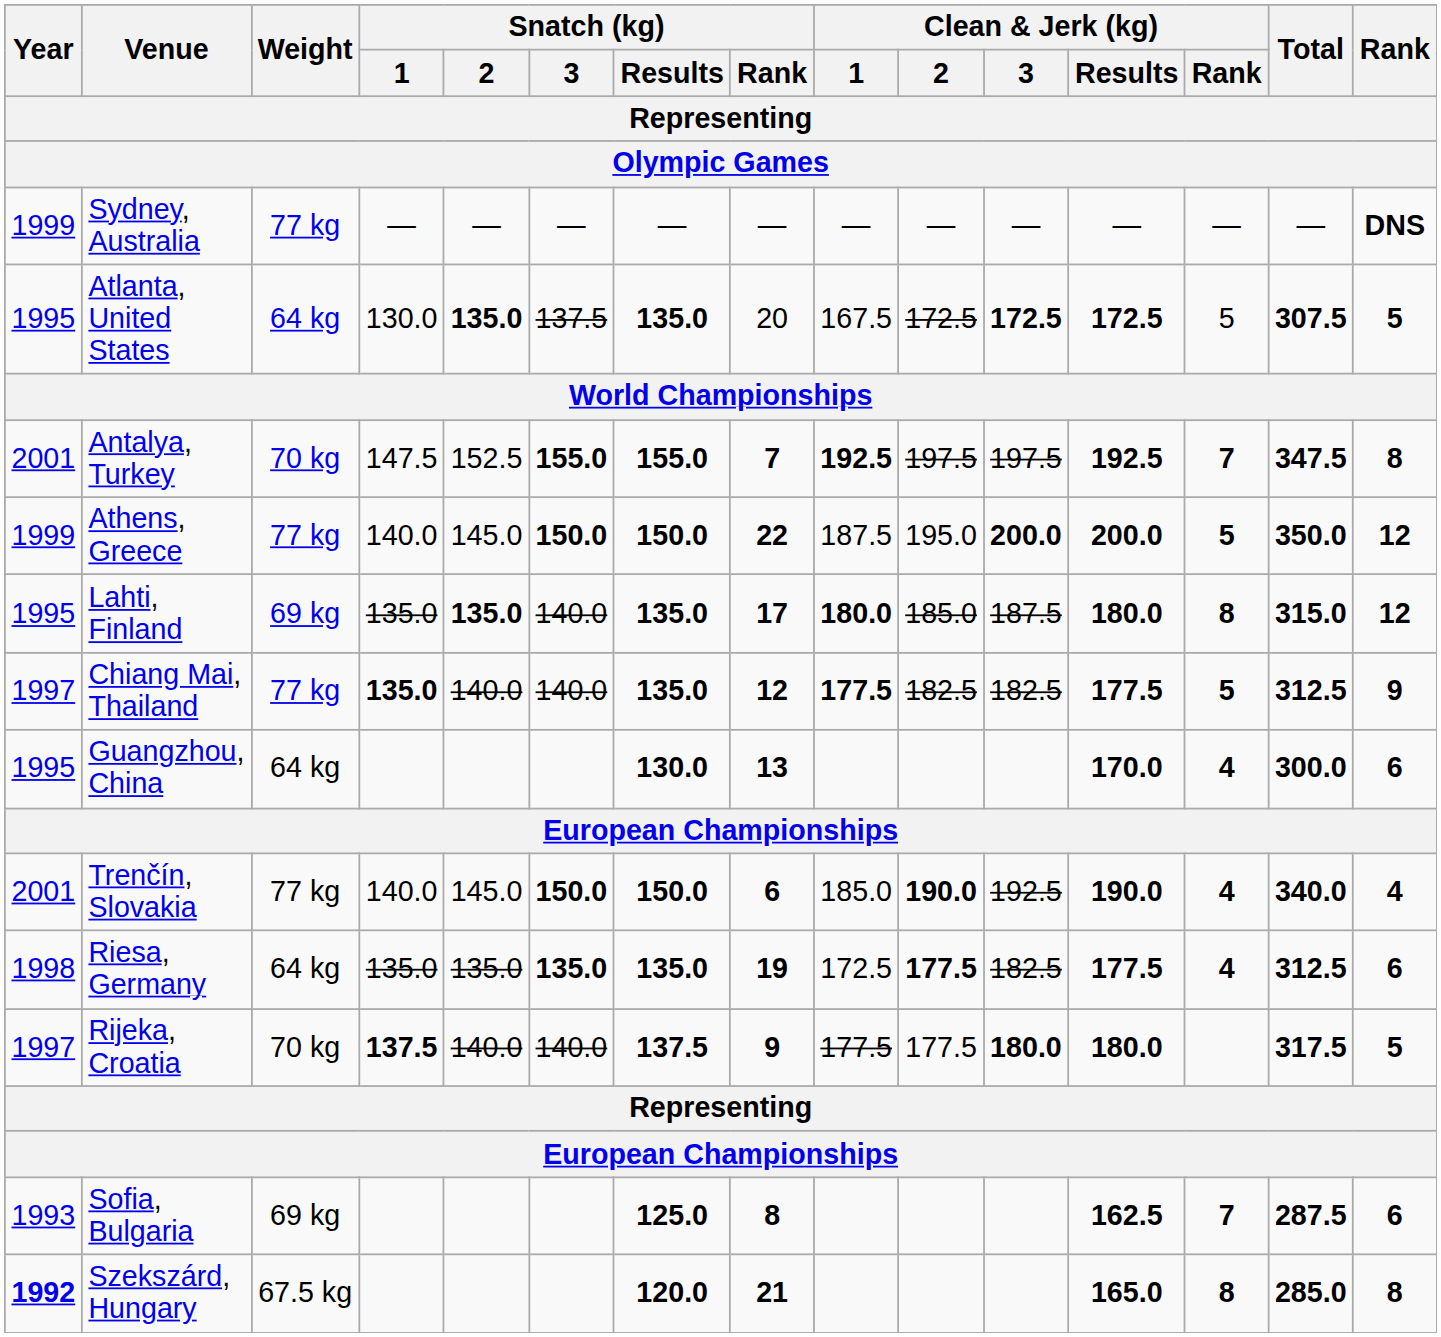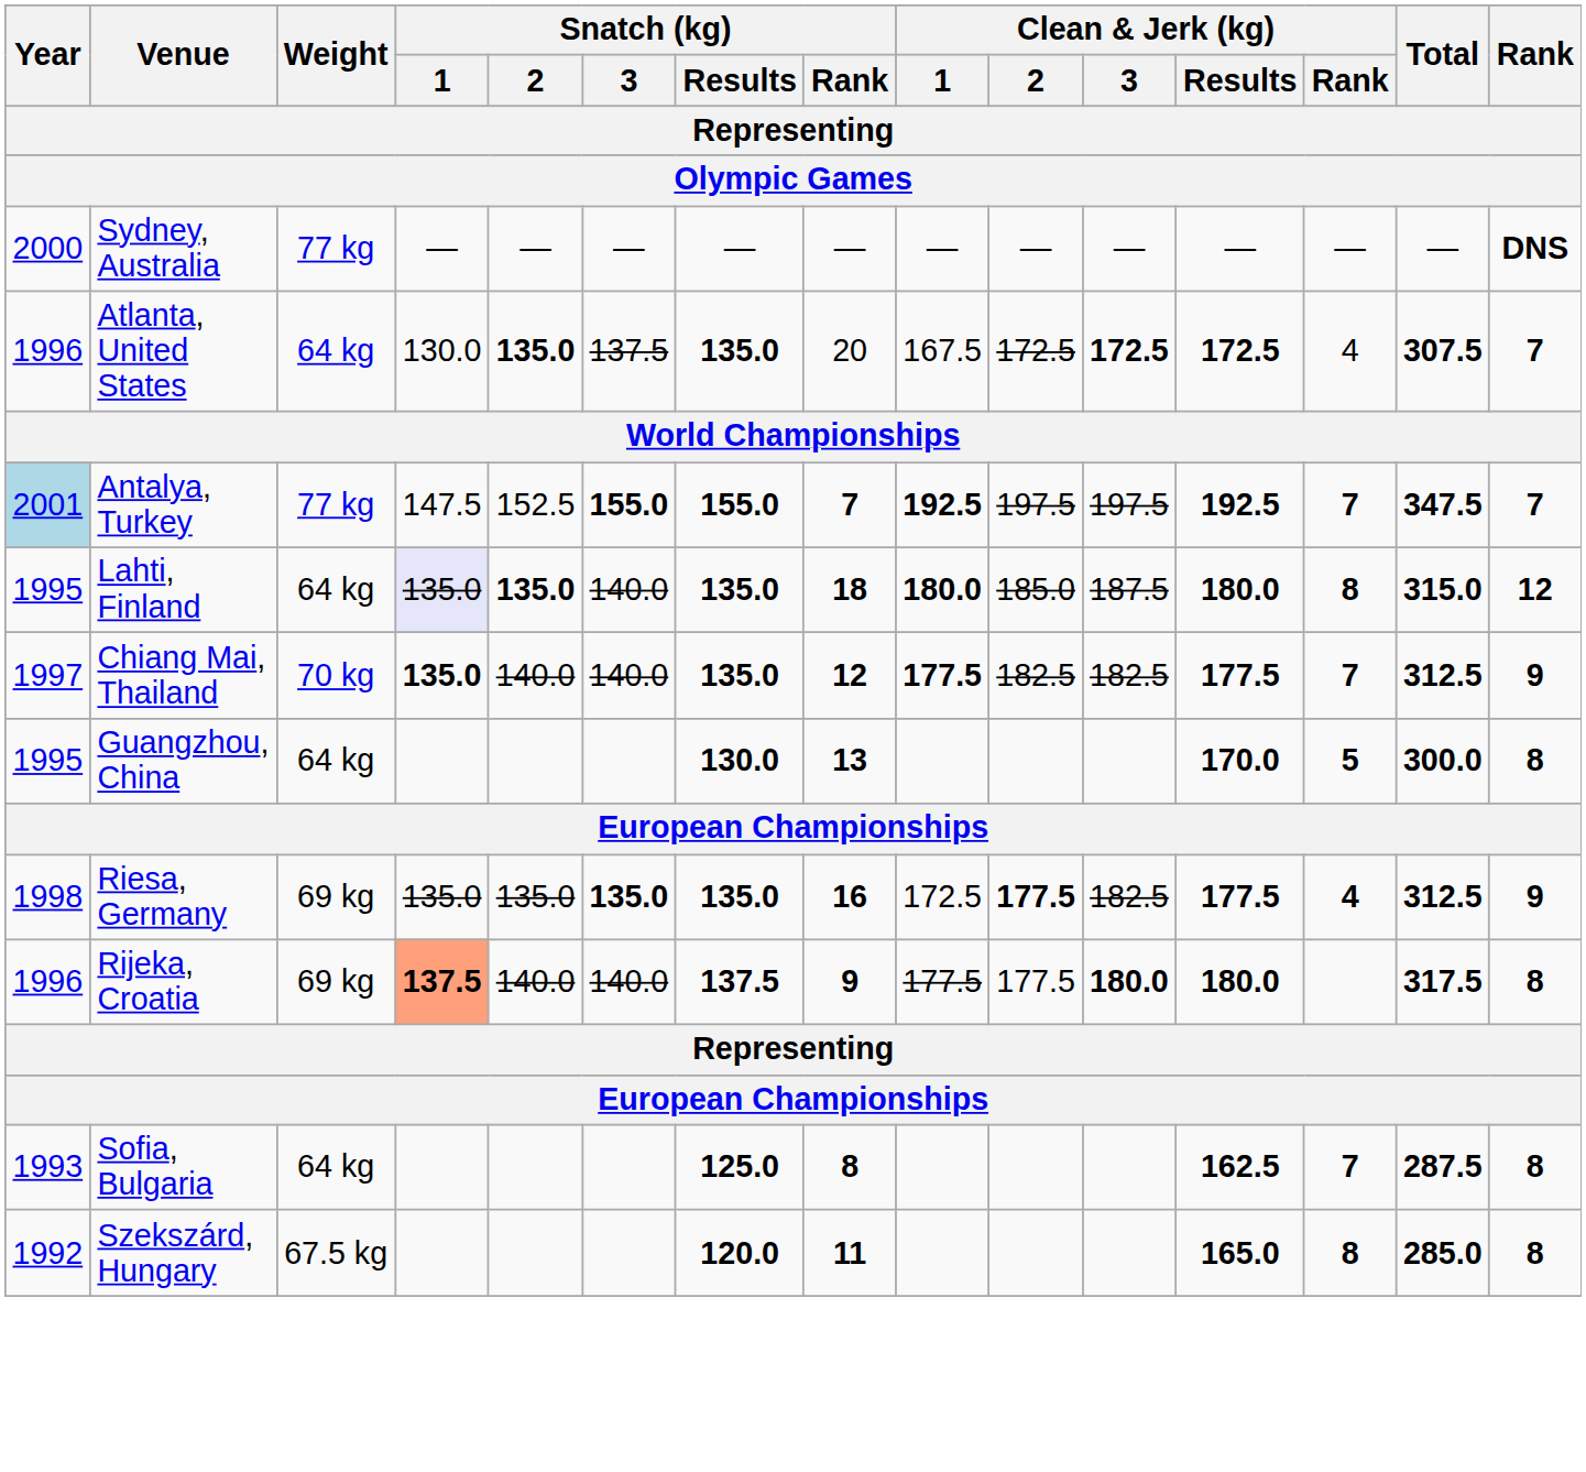Sydney, Australia | Year: 1999 -> 2000
Atlanta, United States | Year: 1995 -> 1996
Atlanta, United States | Clean & Jerk (kg) / Rank: 5 -> 4
Atlanta, United States | Rank: 5 -> 7
Antalya, Turkey | Year: no background -> lightblue background
Antalya, Turkey | Weight: 70 kg -> 77 kg
Antalya, Turkey | Rank: 8 -> 7
- row: 1999 | Athens, Greece | 77 kg | 140.0 | 145.0 | 150.0 | 150.0 | 22 | 187.5 | 195.0 | 200.0 | 200.0 | 5 | 350.0 | 12
Lahti, Finland | Weight: 69 kg -> 64 kg
Lahti, Finland | Snatch (kg) / 1: no background -> lavender background
Lahti, Finland | Snatch (kg) / Rank: 17 -> 18
Chiang Mai, Thailand | Weight: 77 kg -> 70 kg
Chiang Mai, Thailand | Clean & Jerk (kg) / Rank: 5 -> 7
Guangzhou, China | Clean & Jerk (kg) / Rank: 4 -> 5
Guangzhou, China | Rank: 6 -> 8
- row: 2001 | Trenčín, Slovakia | 77 kg | 140.0 | 145.0 | 150.0 | 150.0 | 6 | 185.0 | 190.0 | 192.5 | 190.0 | 4 | 340.0 | 4
Riesa, Germany | Weight: 64 kg -> 69 kg
Riesa, Germany | Snatch (kg) / Rank: 19 -> 16
Riesa, Germany | Rank: 6 -> 9
Rijeka, Croatia | Year: 1997 -> 1996
Rijeka, Croatia | Weight: 70 kg -> 69 kg
Rijeka, Croatia | Snatch (kg) / 1: no background -> lightsalmon background
Rijeka, Croatia | Rank: 5 -> 8
Sofia, Bulgaria | Weight: 69 kg -> 64 kg
Sofia, Bulgaria | Rank: 6 -> 8
Szekszárd, Hungary | Year: bold -> normal
Szekszárd, Hungary | Snatch (kg) / Rank: 21 -> 11
